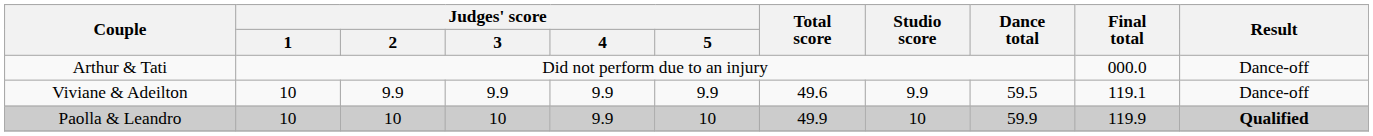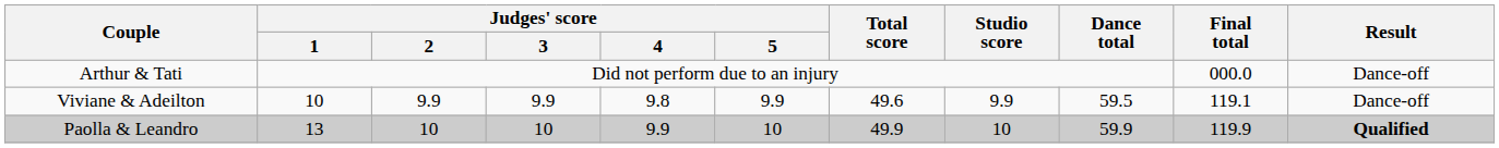Viviane & Adeilton | Judges' score / 4: 9.9 -> 9.8
Paolla & Leandro | Judges' score / 1: 10 -> 13
